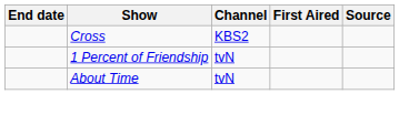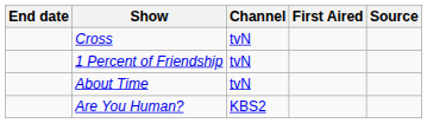Cross | Channel: KBS2 -> tvN
+ row: Are You Human? | KBS2
